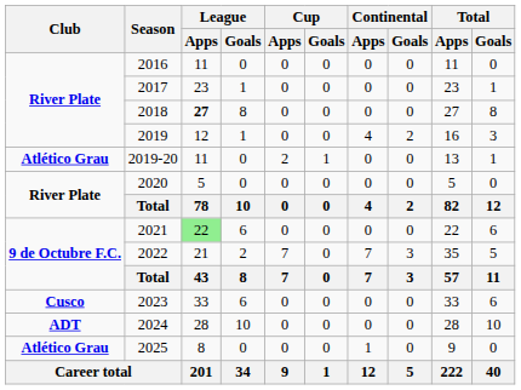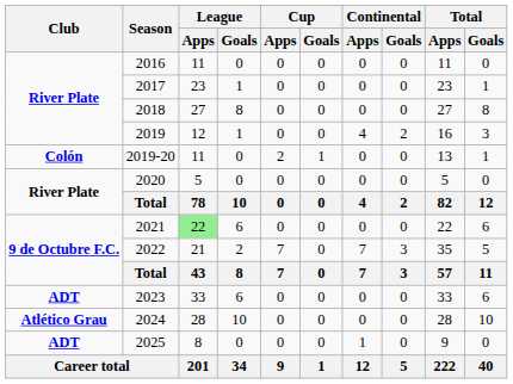2018 | League / Apps: bold -> normal
2019-20 | Club: Atlético Grau -> Colón
2023 | Club: Cusco -> ADT
2024 | Club: ADT -> Atlético Grau
2025 | Club: Atlético Grau -> ADT
